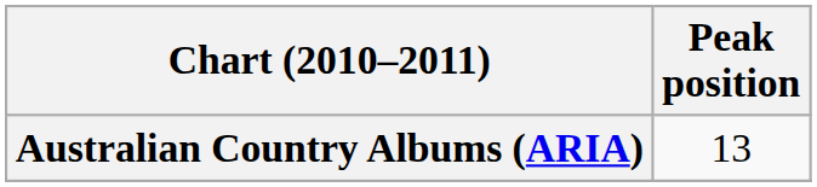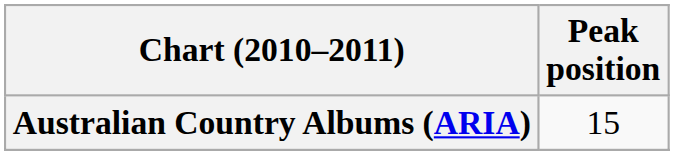Australian Country Albums (ARIA) | Peak position: 13 -> 15
